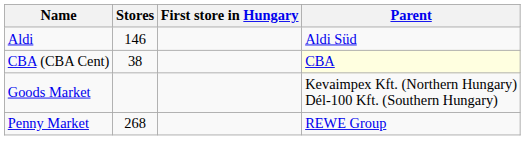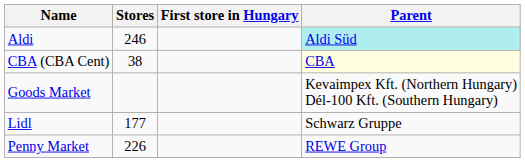Aldi | Stores: 146 -> 246
Aldi | Parent: no background -> paleturquoise background
+ row: Lidl | 177 | Schwarz Gruppe
Penny Market | Stores: 268 -> 226
